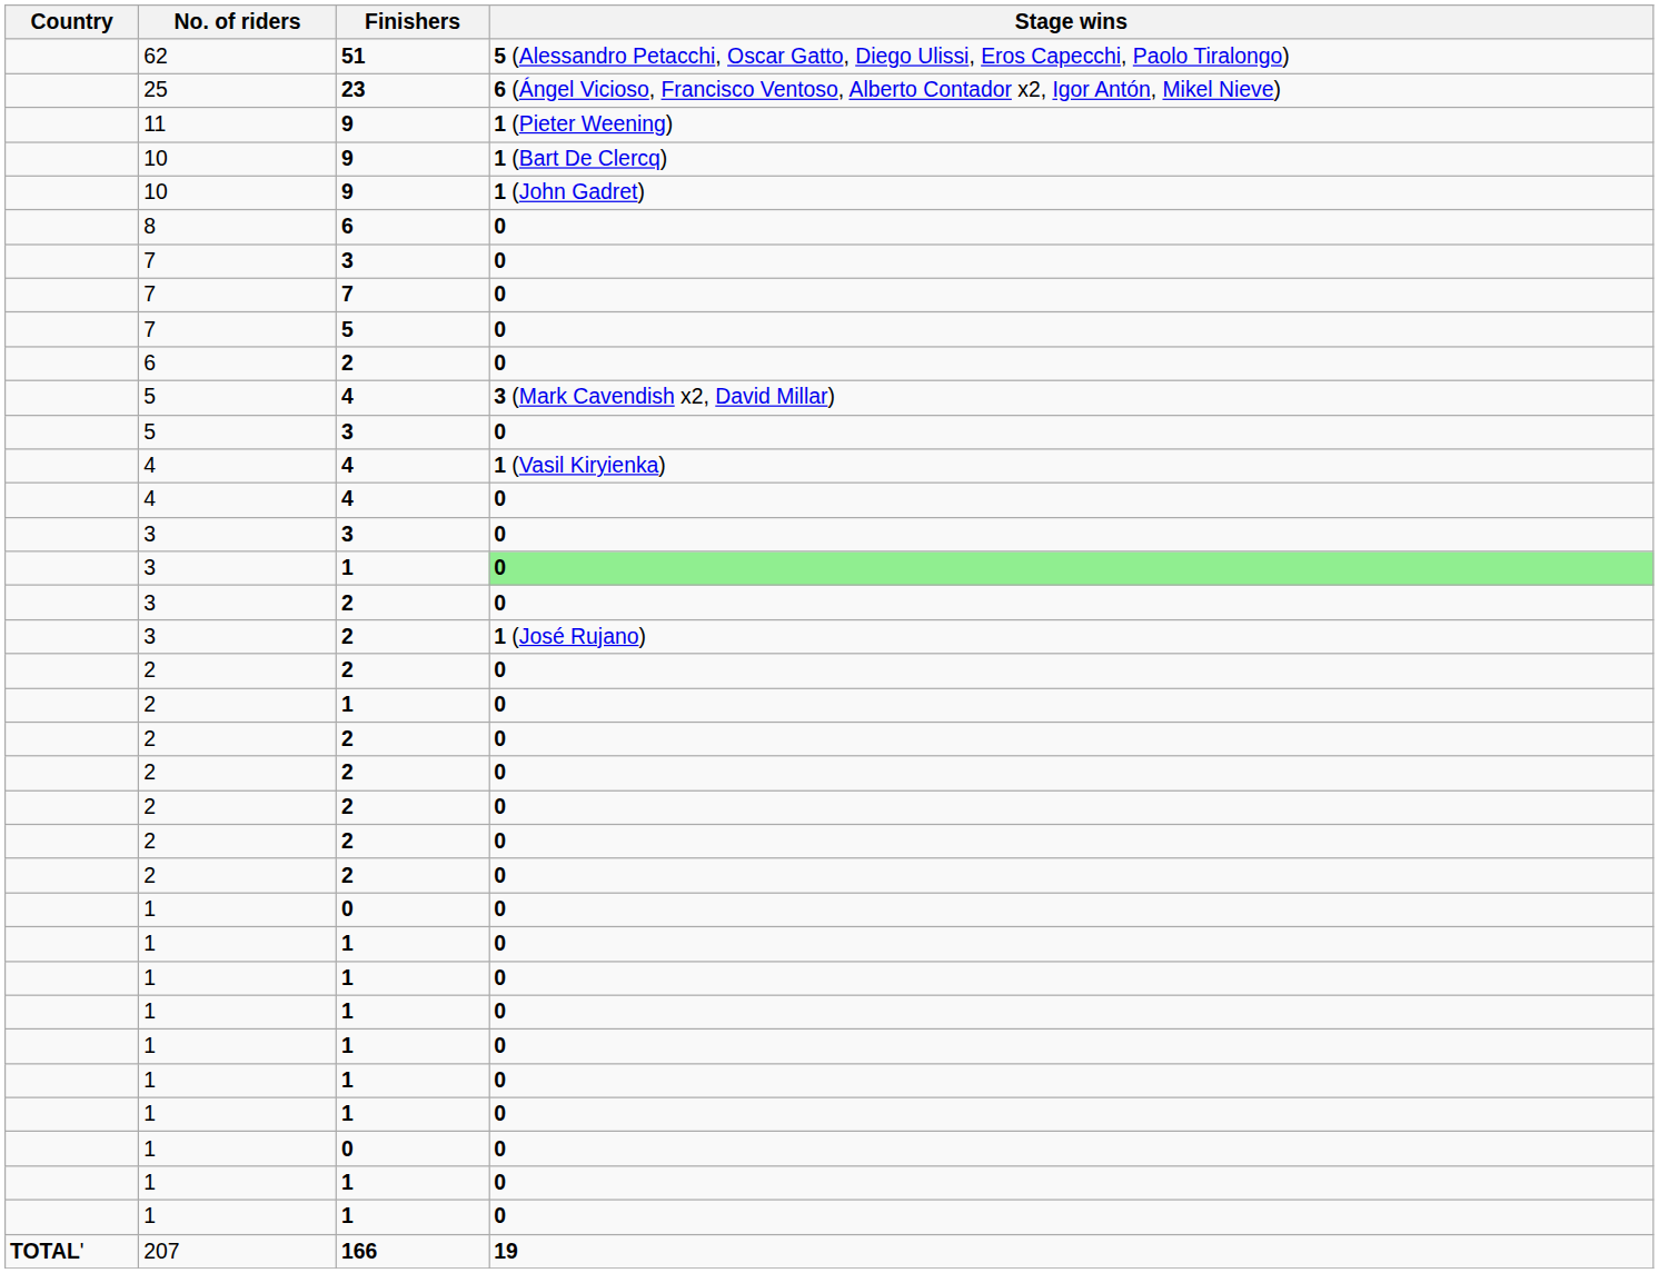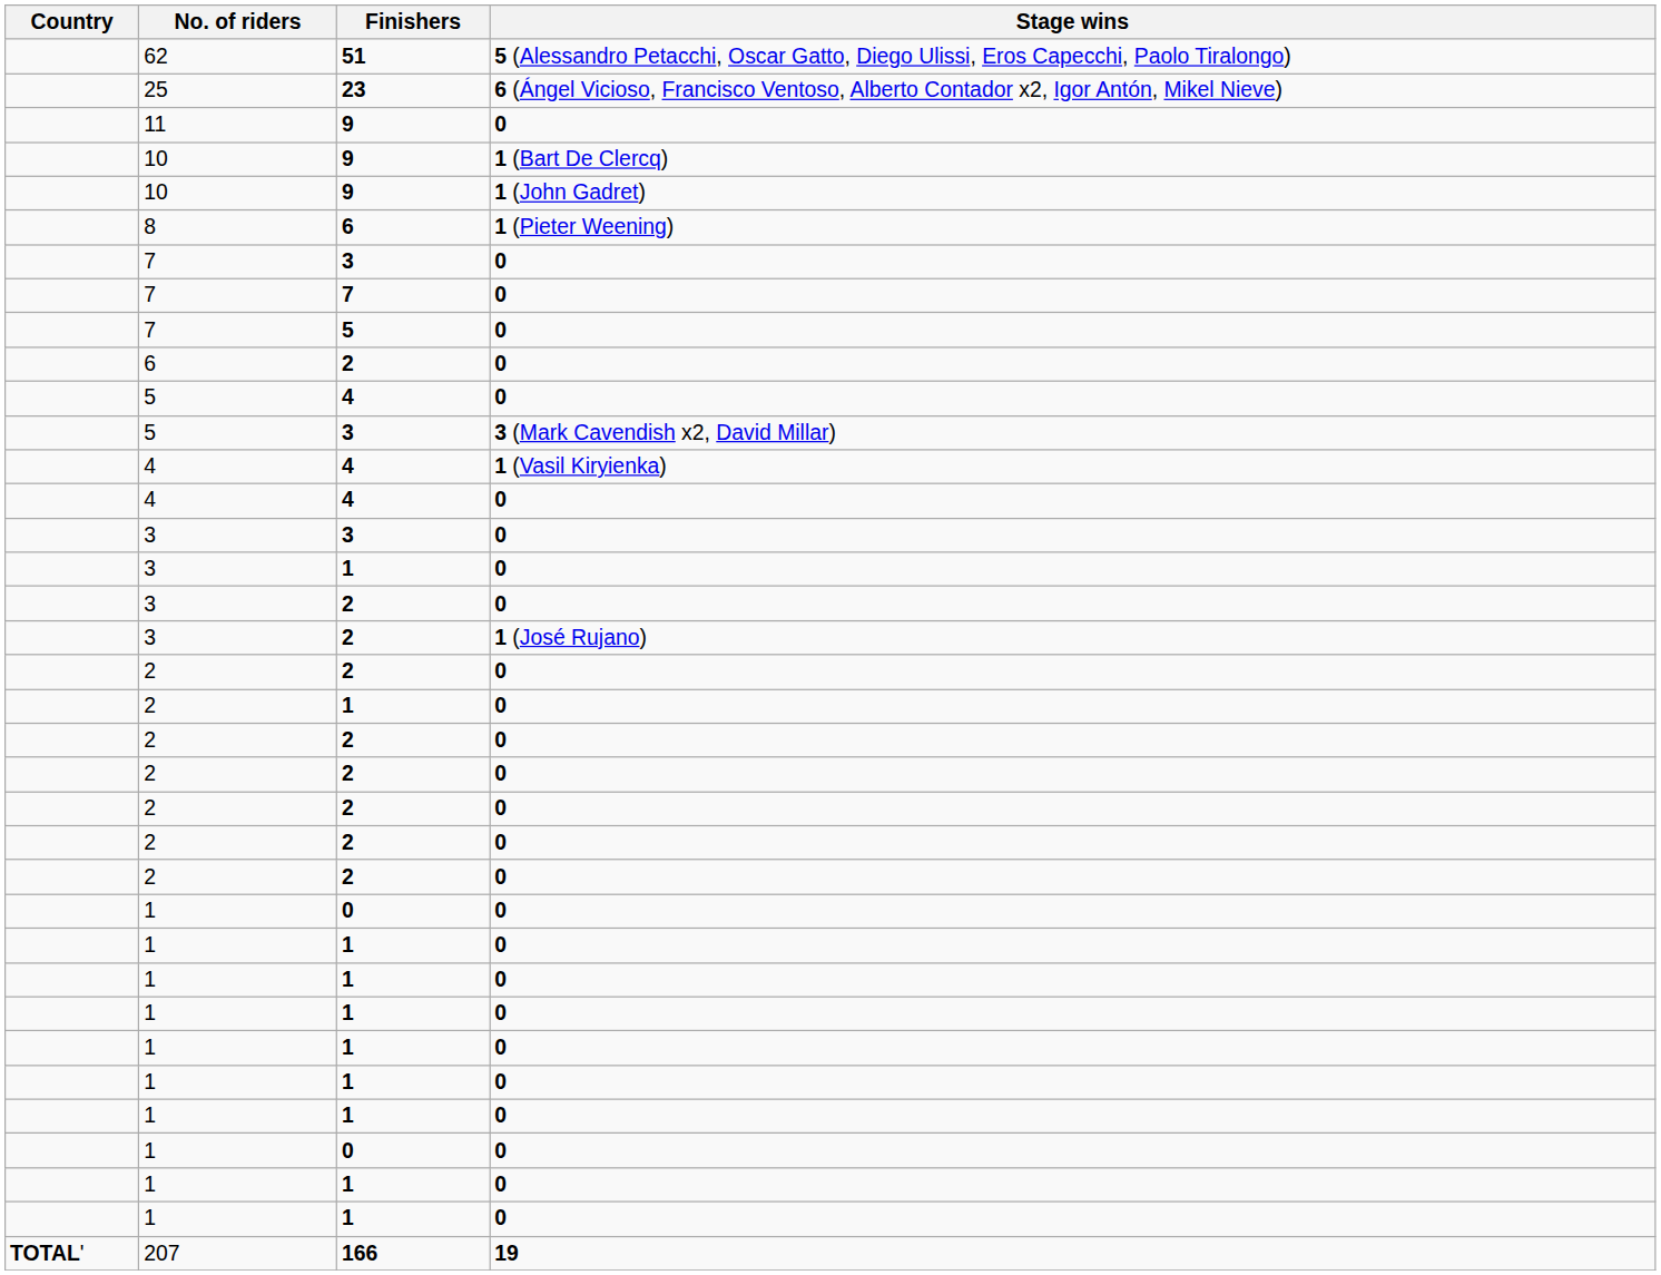11 | Stage wins: 1 (Pieter Weening) -> 0
8 | Stage wins: 0 -> 1 (Pieter Weening)
5 / 4 | Stage wins: 3 (Mark Cavendish x2, David Millar) -> 0
5 / 3 | Stage wins: 0 -> 3 (Mark Cavendish x2, David Millar)
3 / 1 | Stage wins: lightgreen background -> no background
